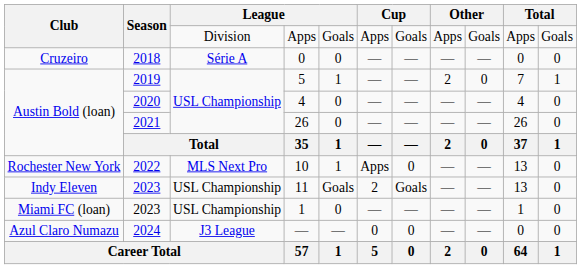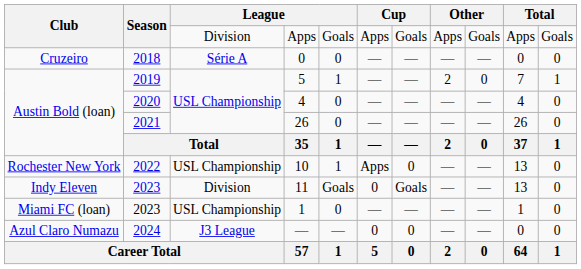10 | column 3: MLS Next Pro -> USL Championship
11 | column 3: USL Championship -> Division
11 | column 6: 2 -> 0
